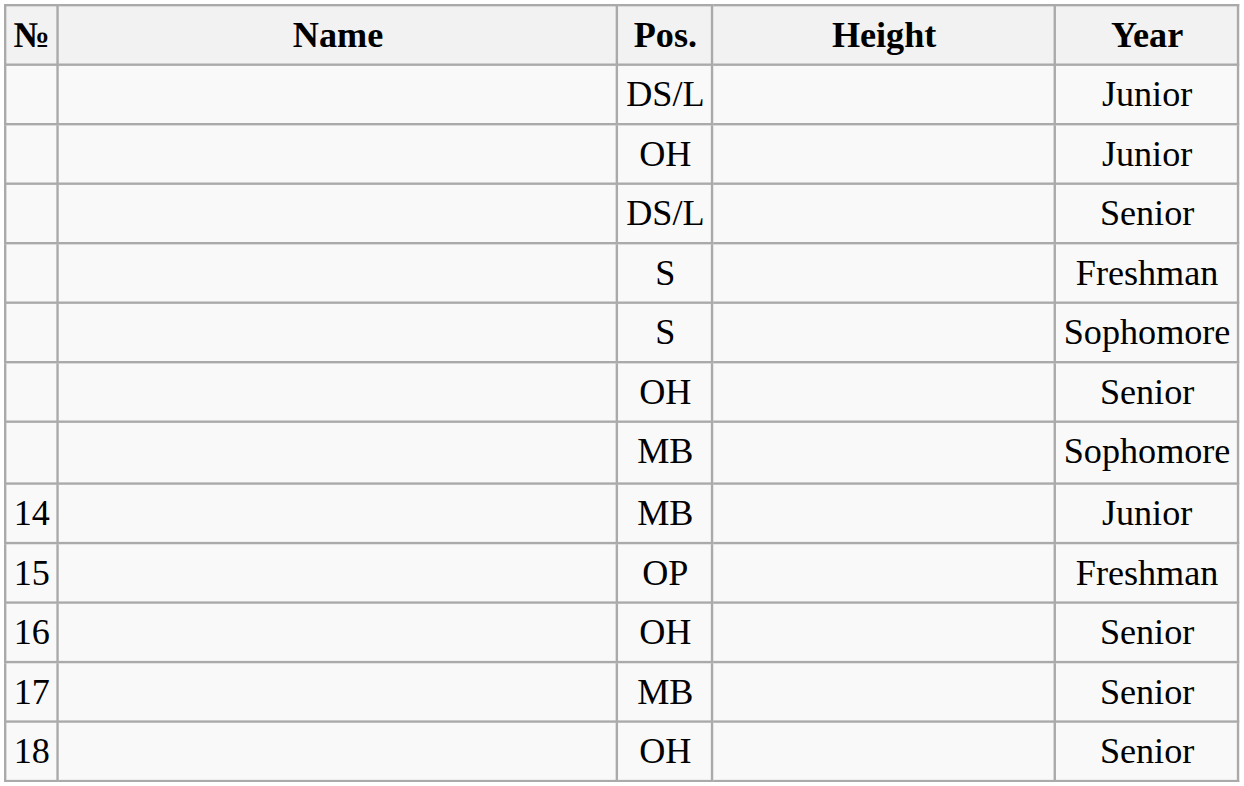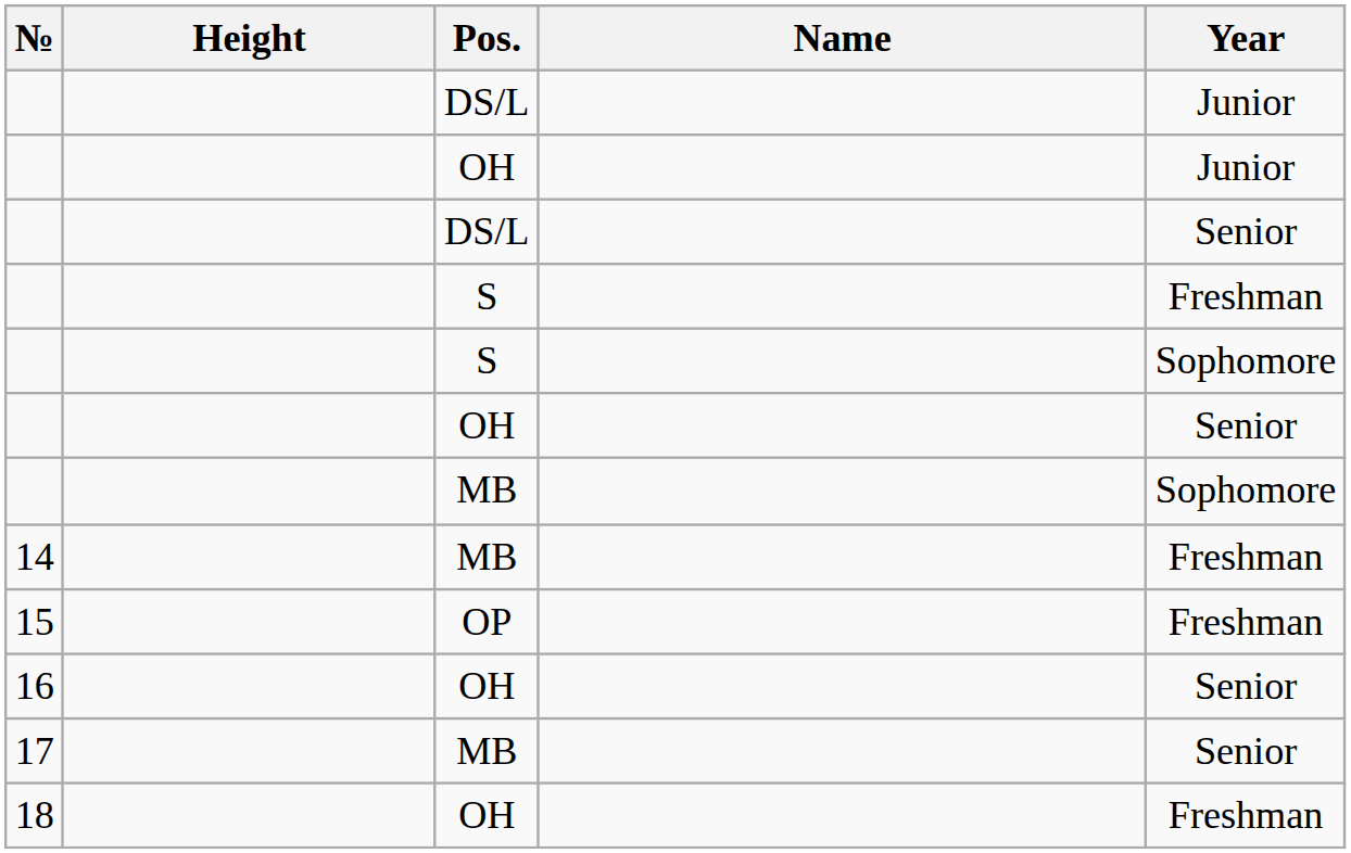columns swapped: Name <-> Height
14 | Year: Junior -> Freshman
18 | Year: Senior -> Freshman
